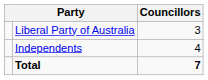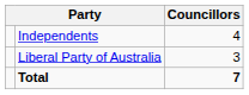rows swapped: Independents <-> Liberal Party of Australia
